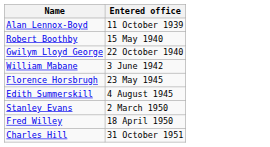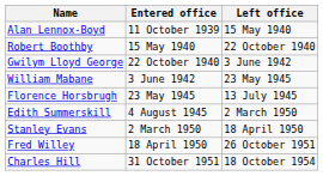+ column: Left office | 15 May 1940 | 22 October 1940 | 3 June 1942 | 23 May 1945 | 13 July 1945 | 2 March 1950 | 18 April 1950 | 26 October 1951 | 18 October 1954
